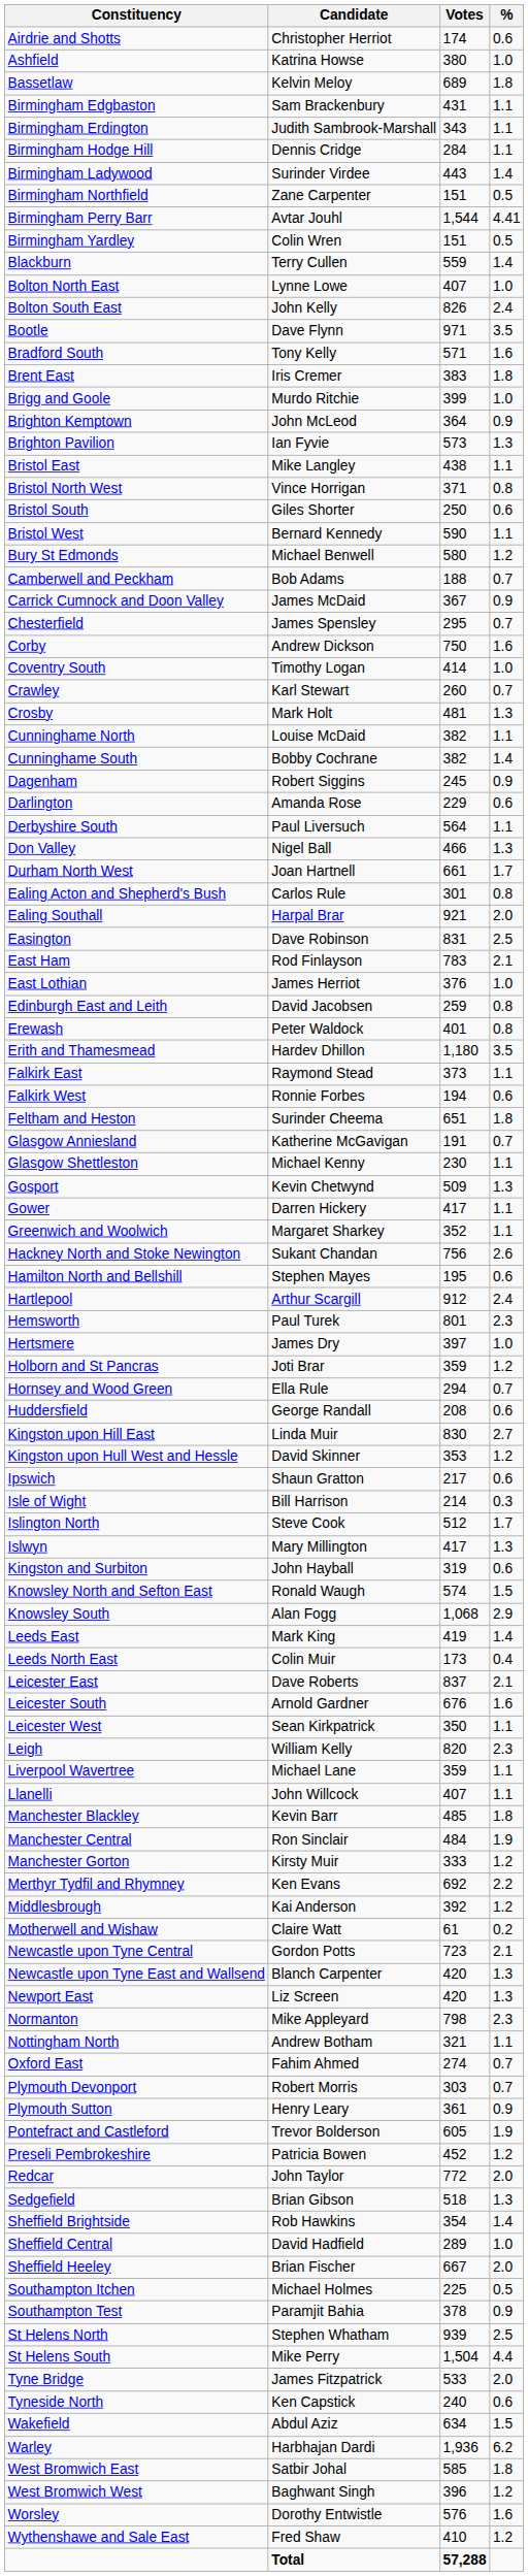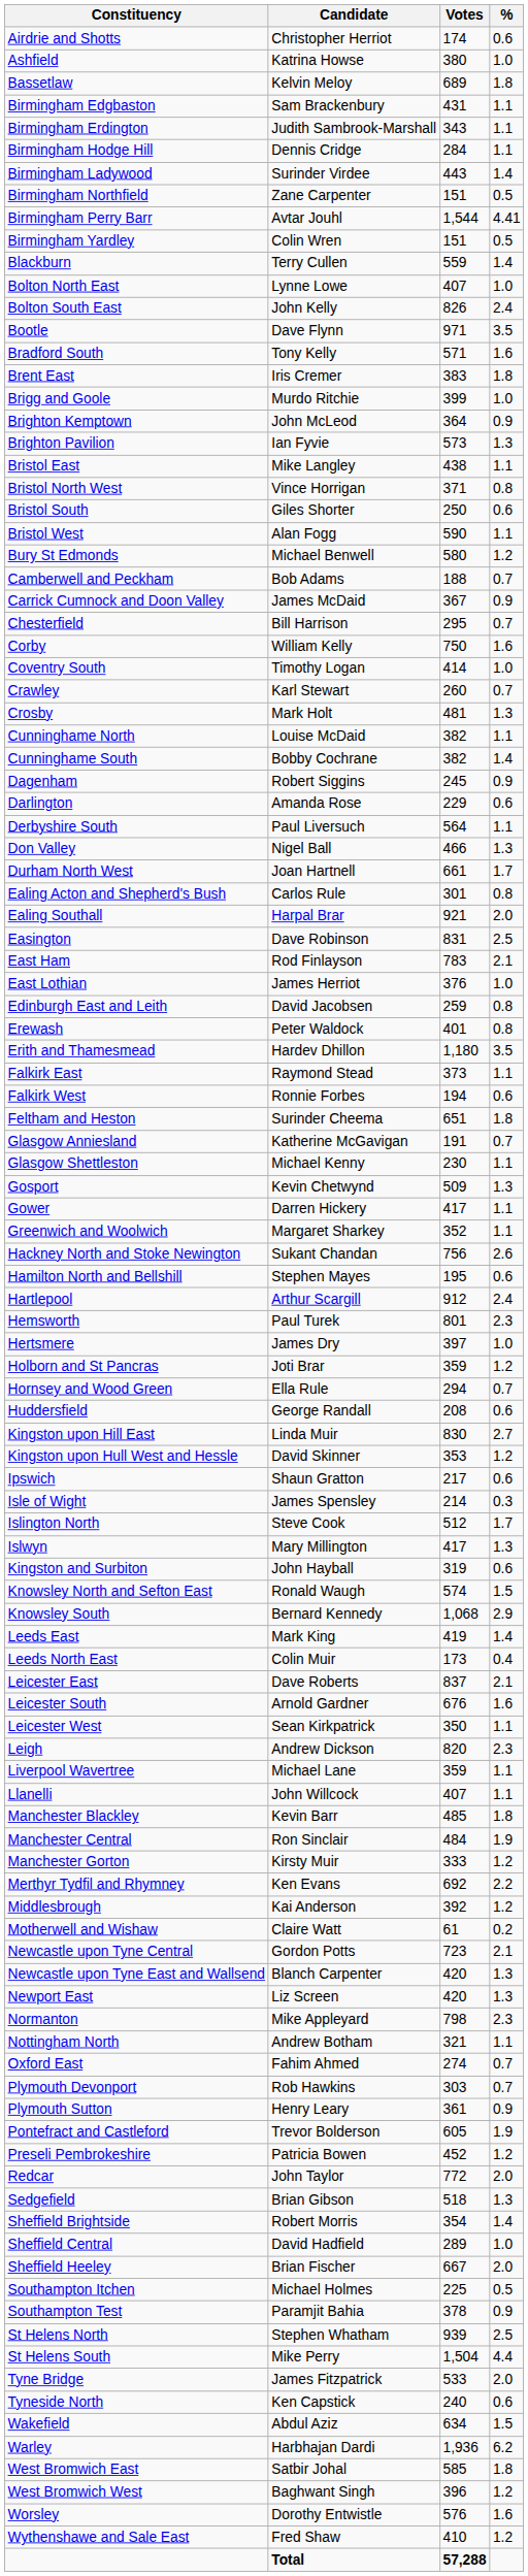Bristol West | Candidate: Bernard Kennedy -> Alan Fogg
Chesterfield | Candidate: James Spensley -> Bill Harrison
Corby | Candidate: Andrew Dickson -> William Kelly
Isle of Wight | Candidate: Bill Harrison -> James Spensley
Knowsley South | Candidate: Alan Fogg -> Bernard Kennedy
Leigh | Candidate: William Kelly -> Andrew Dickson
Plymouth Devonport | Candidate: Robert Morris -> Rob Hawkins
Sheffield Brightside | Candidate: Rob Hawkins -> Robert Morris
